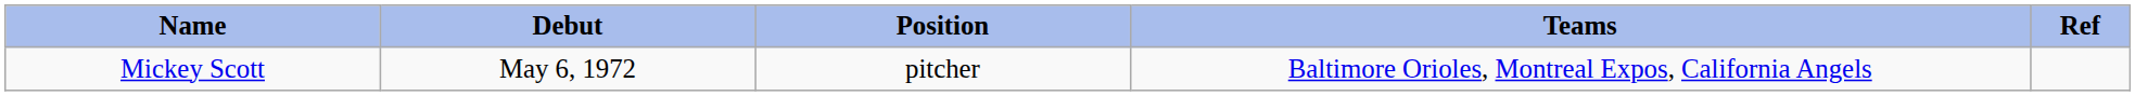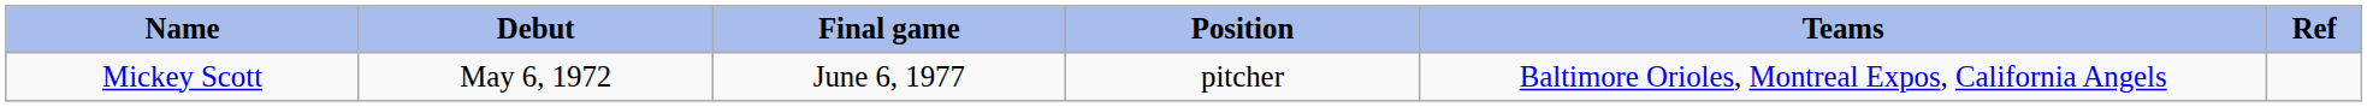+ column: Final game | June 6, 1977
